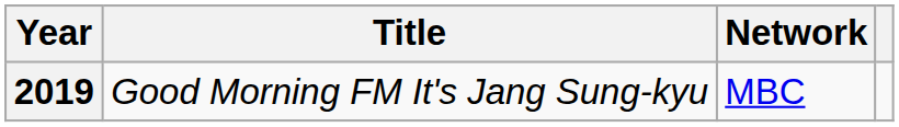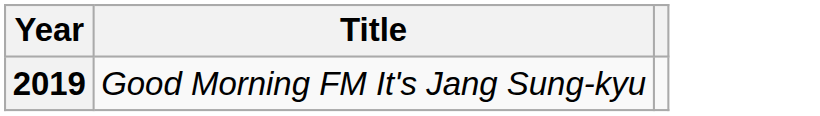- column: Network | MBC
